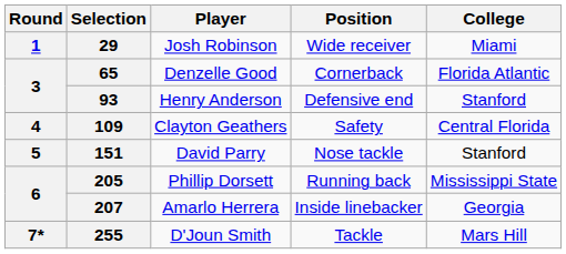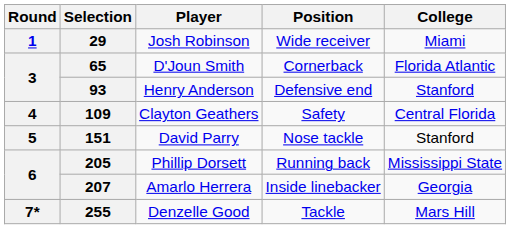65 | Player: Denzelle Good -> D'Joun Smith
255 | Player: D'Joun Smith -> Denzelle Good
